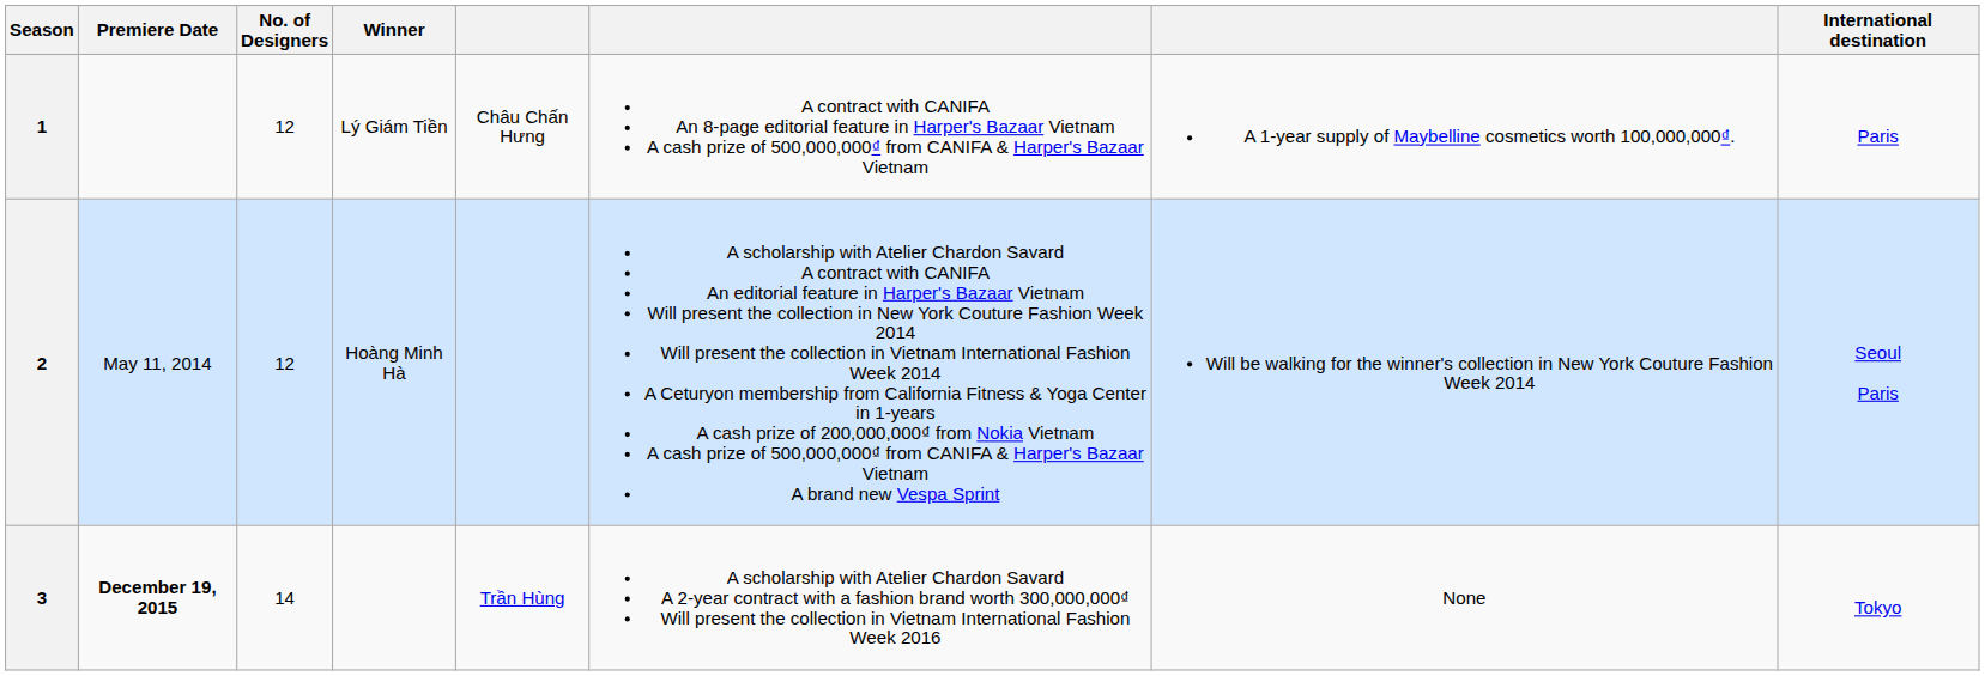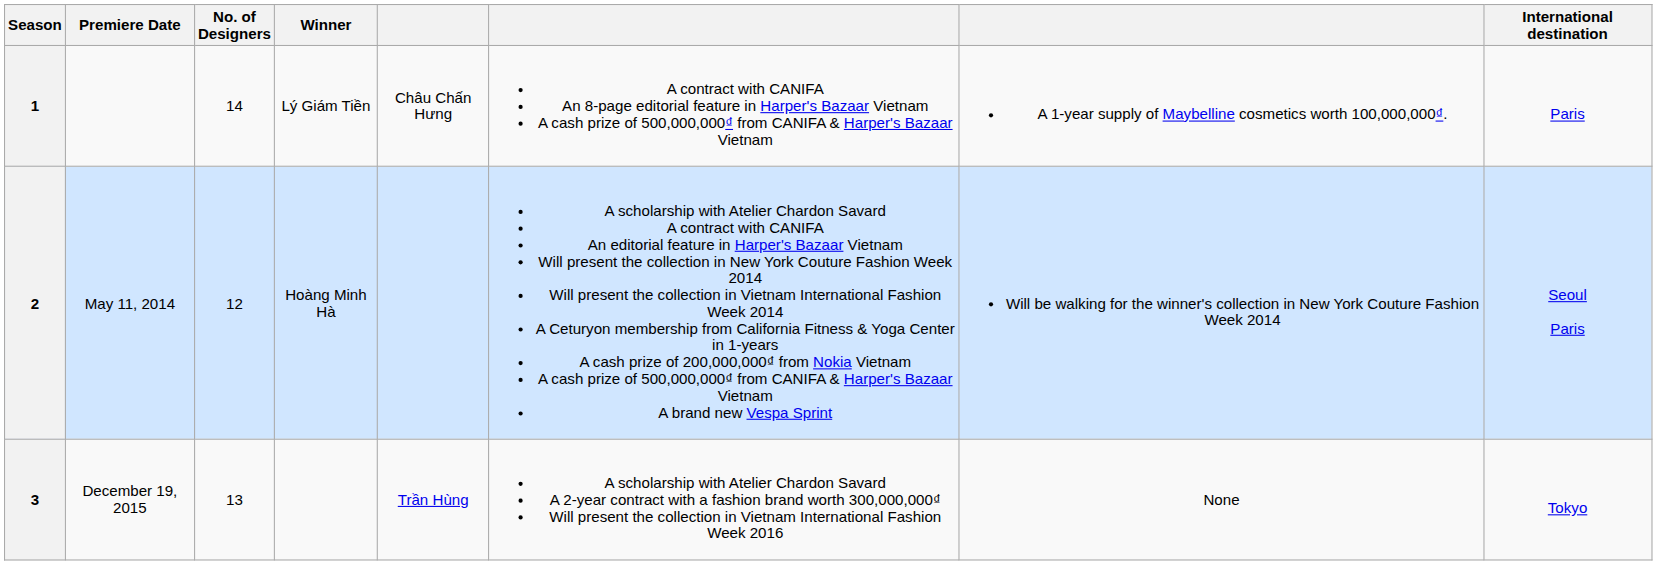1 | No. of Designers: 12 -> 14
3 | Premiere Date: bold -> normal
3 | No. of Designers: 14 -> 13
